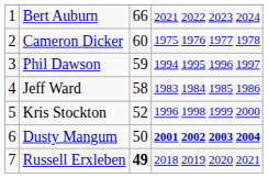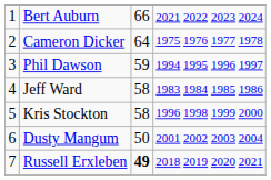Cameron Dicker | column 3: 60 -> 64
Kris Stockton | column 3: 52 -> 58
Dusty Mangum | column 4: bold -> normal
